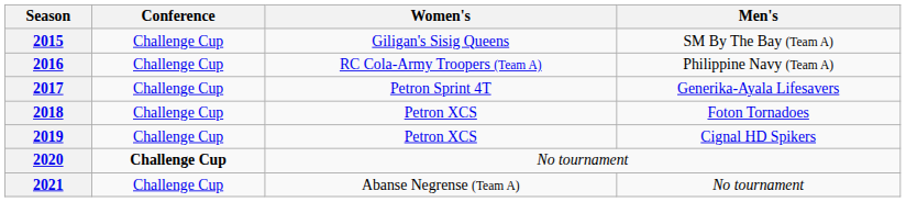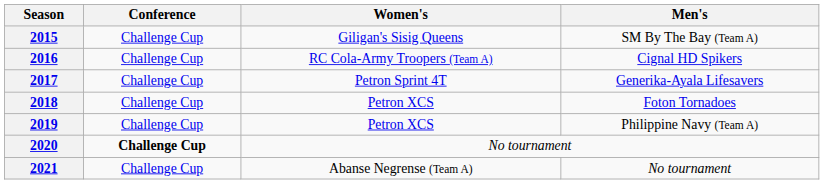2016 | Men's: Philippine Navy (Team A) -> Cignal HD Spikers
2019 | Men's: Cignal HD Spikers -> Philippine Navy (Team A)
